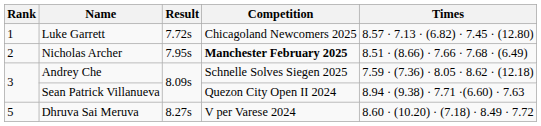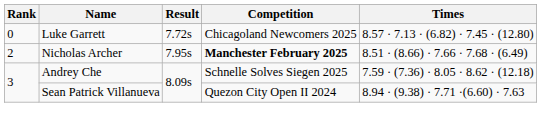Luke Garrett | Rank: 1 -> 0
- row: 5 | Dhruva Sai Meruva | 8.27s | V per Varese 2024 | 8.60 · (10.20) · (7.18) · 8.49 · 7.72
